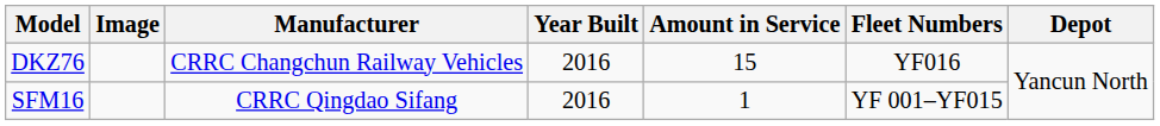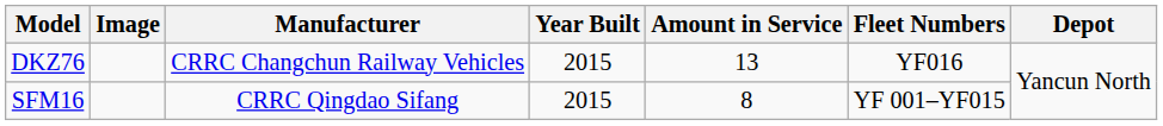DKZ76 | Year Built: 2016 -> 2015
DKZ76 | Amount in Service: 15 -> 13
SFM16 | Year Built: 2016 -> 2015
SFM16 | Amount in Service: 1 -> 8
